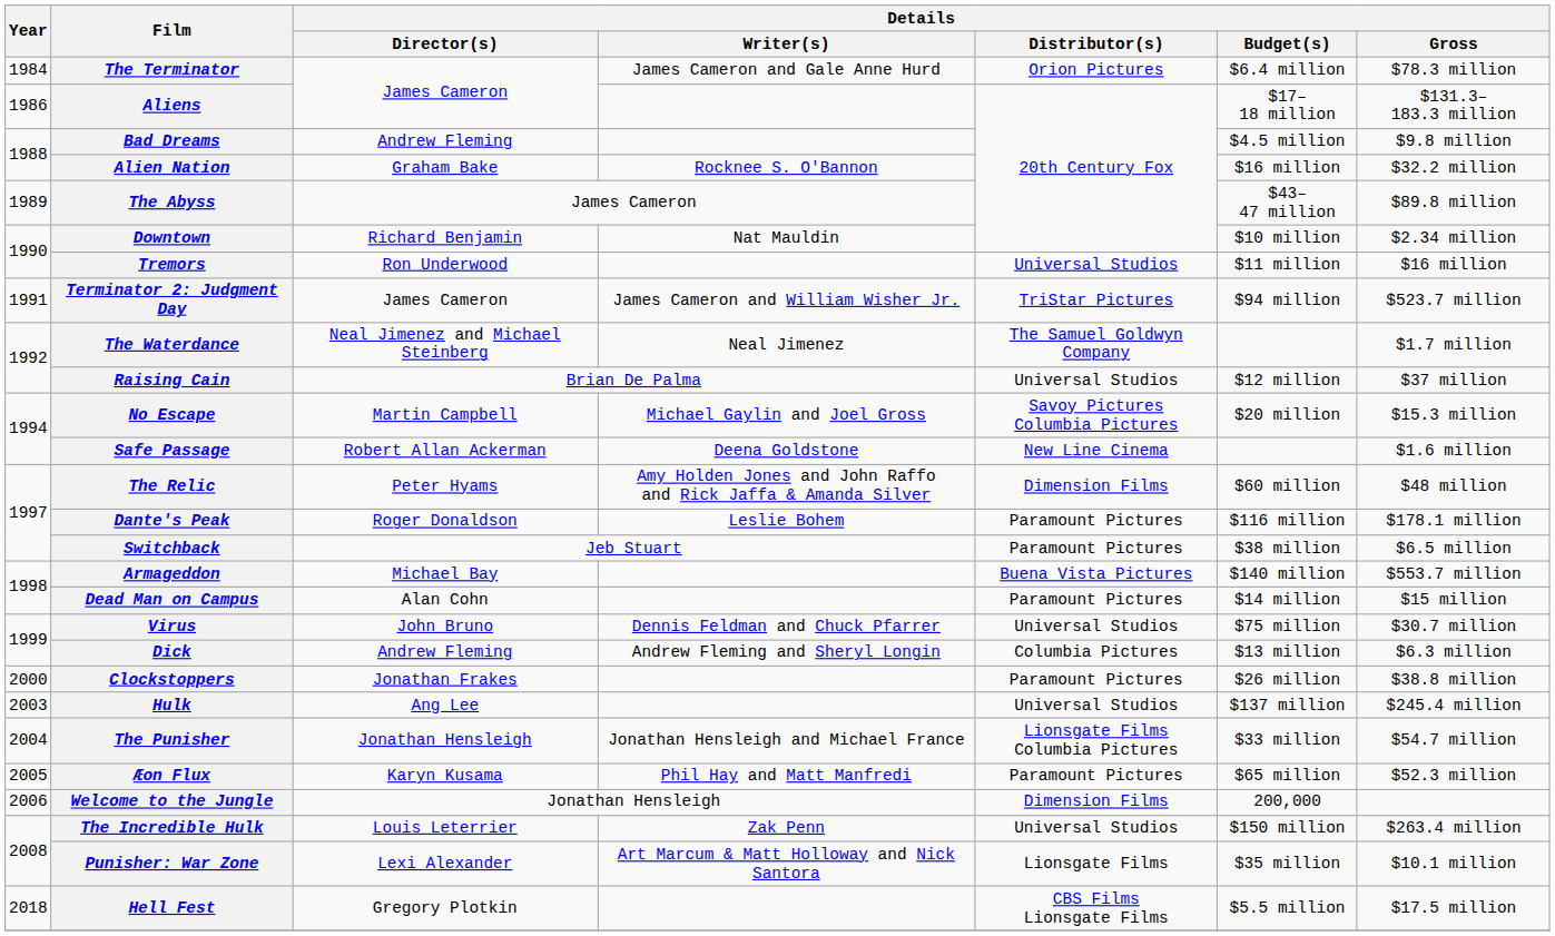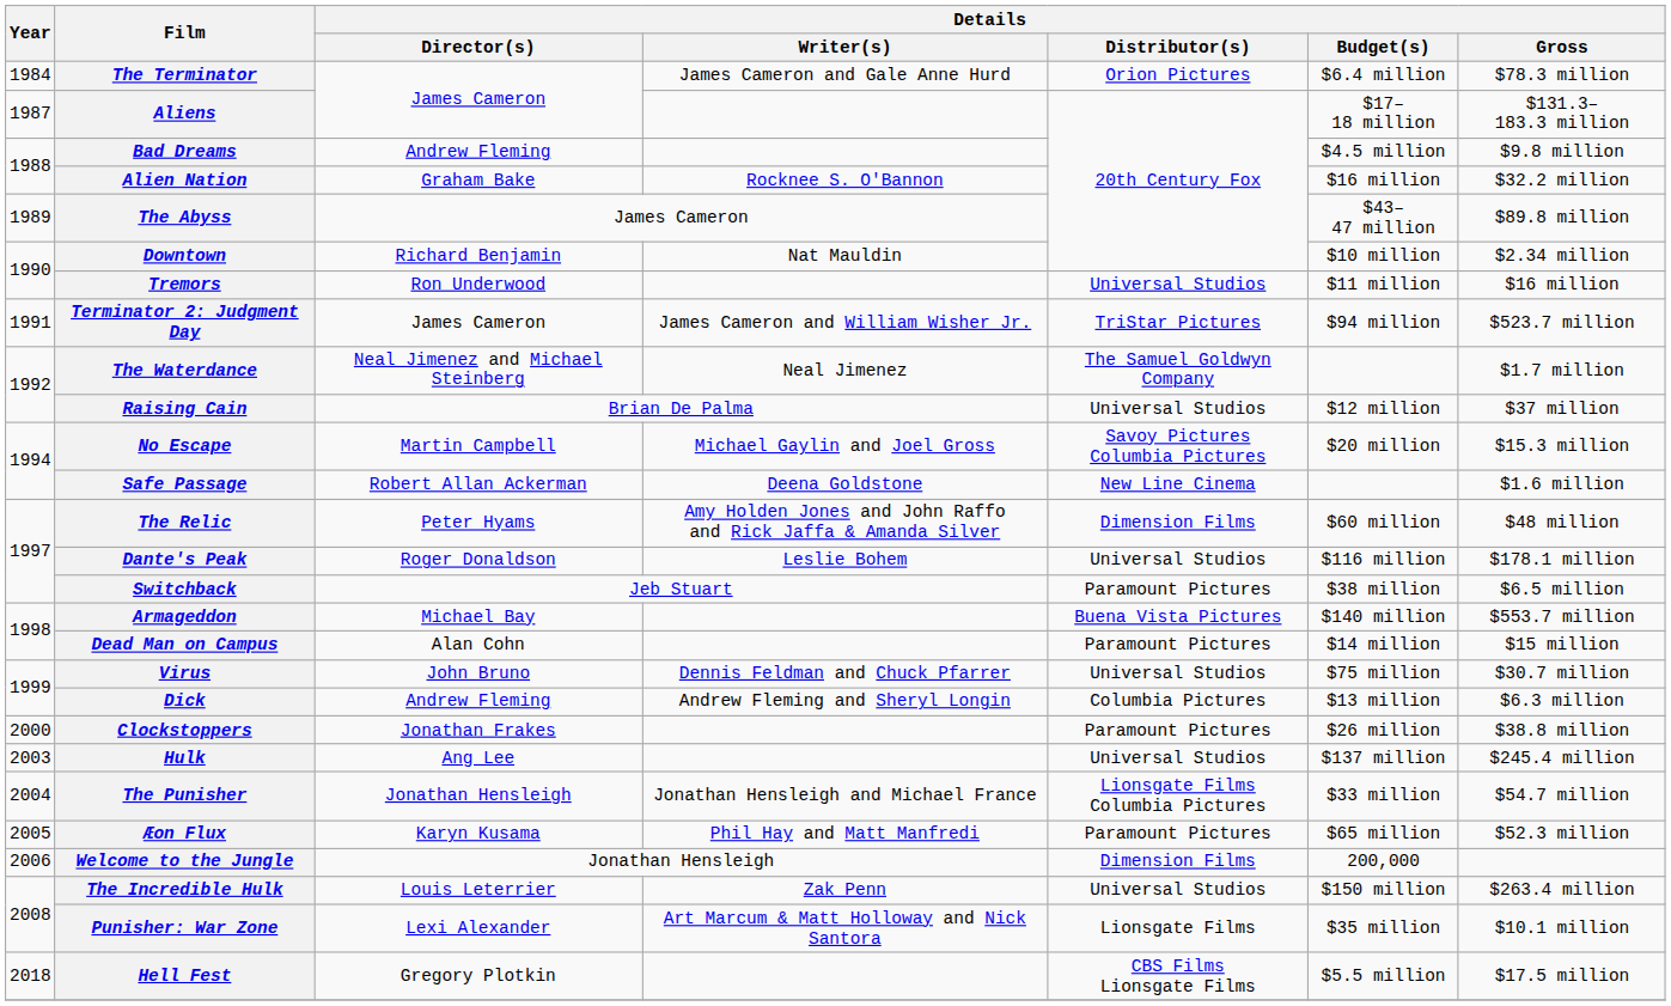Aliens | Year: 1986 -> 1987
Dante's Peak | Details / Distributor(s): Paramount Pictures -> Universal Studios
